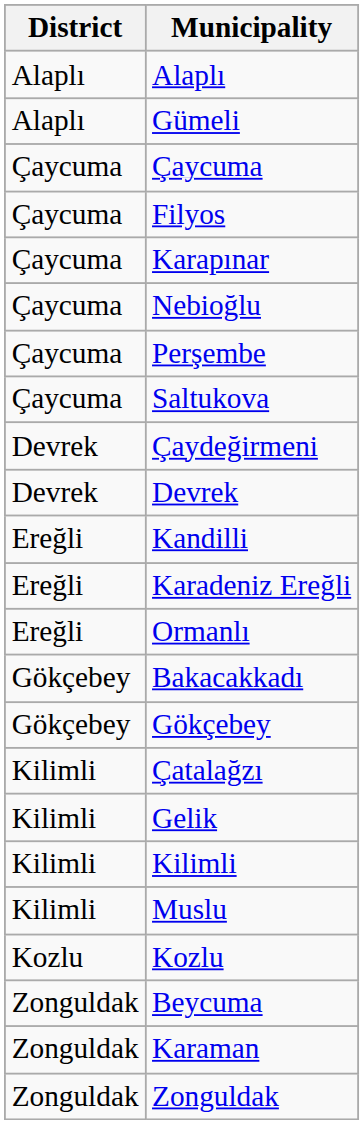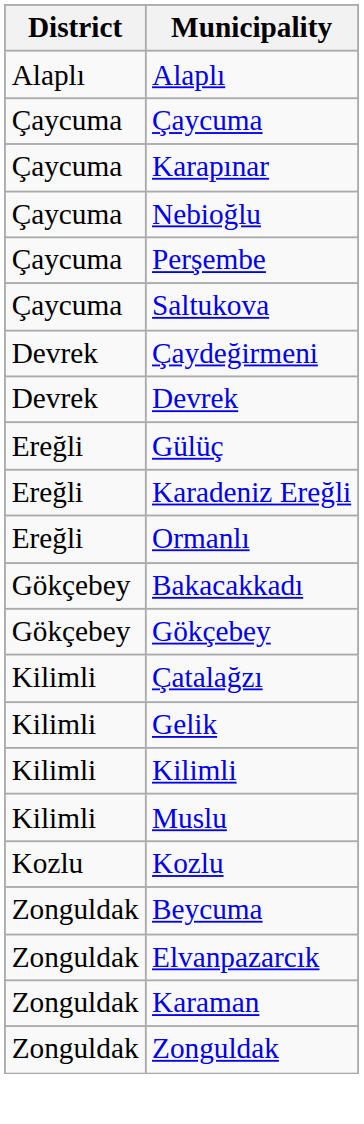- row: Alaplı | Gümeli
- row: Çaycuma | Filyos
+ row: Ereğli | Gülüç
- row: Ereğli | Kandilli
+ row: Zonguldak | Elvanpazarcık
